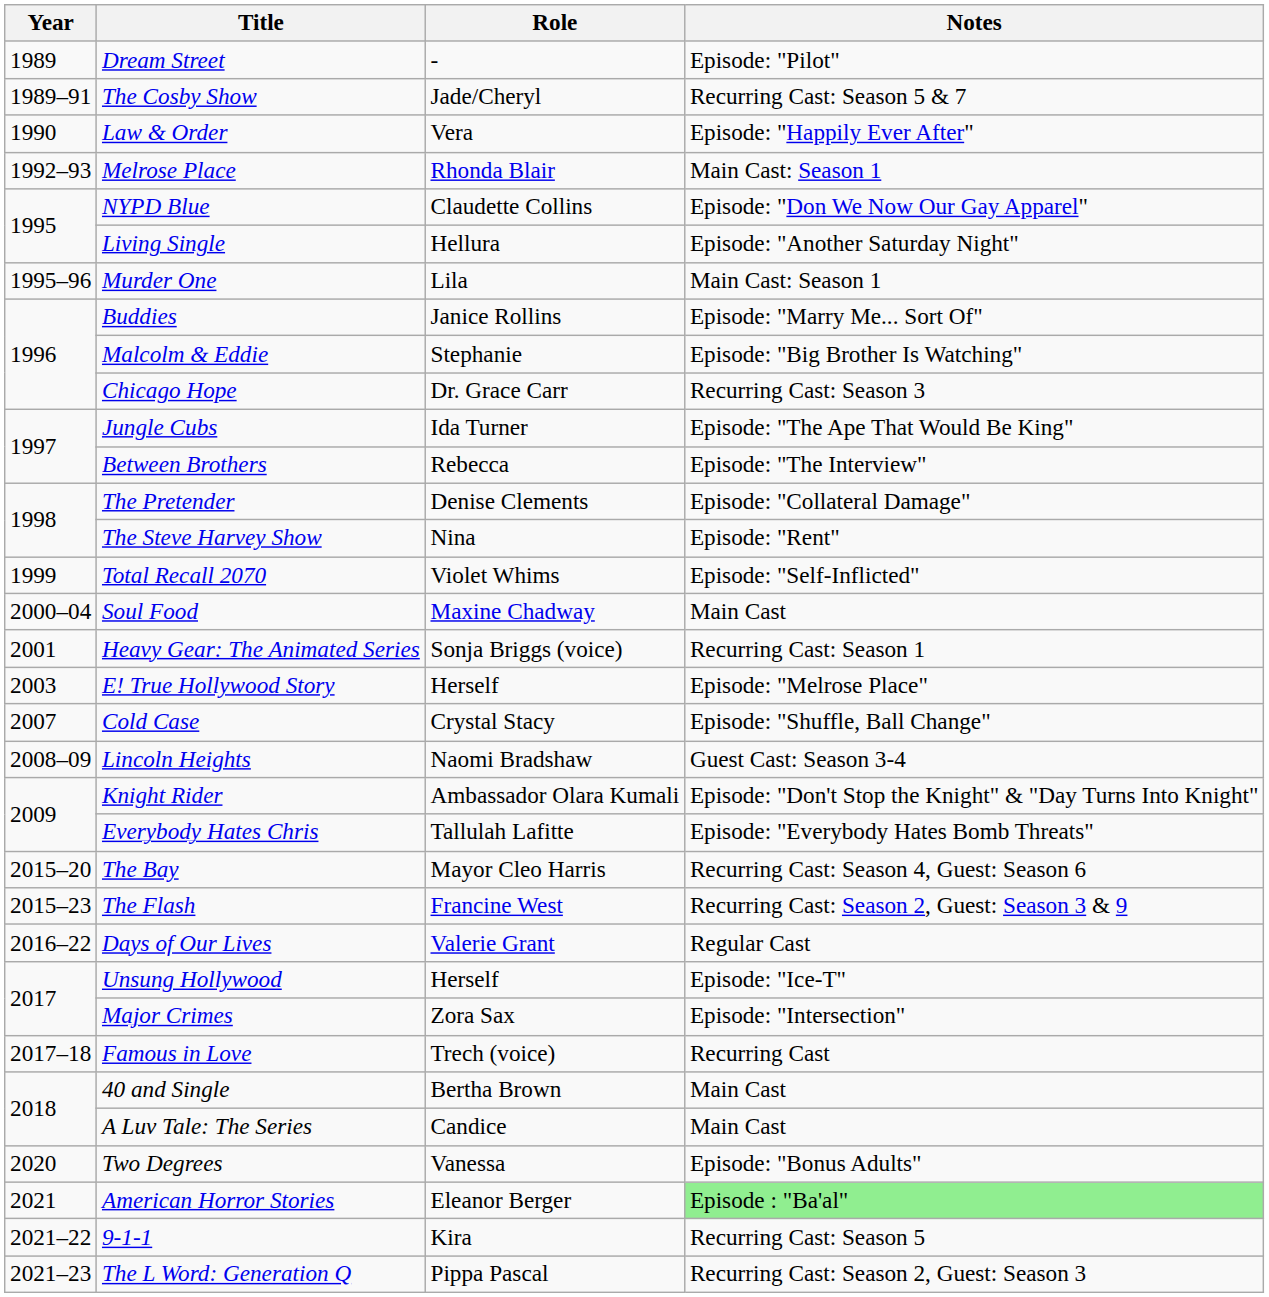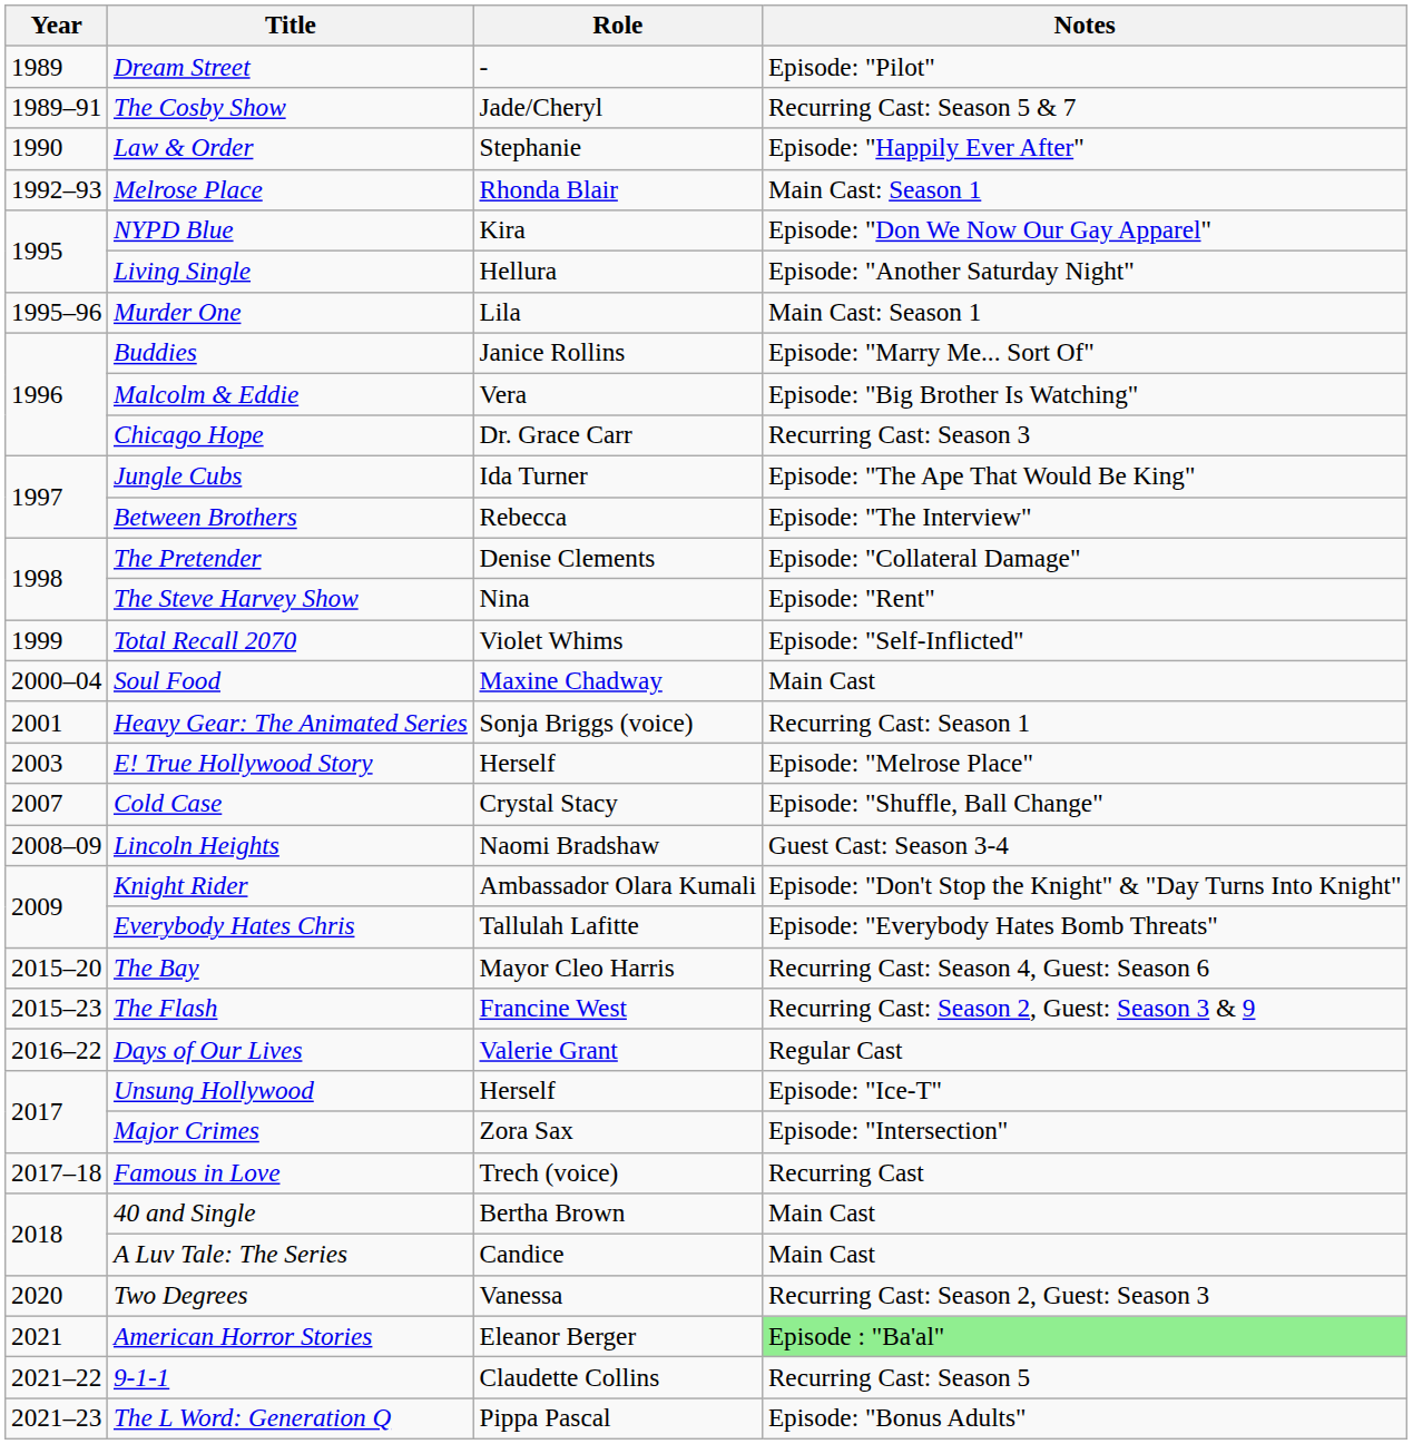Law & Order | Role: Vera -> Stephanie
NYPD Blue | Role: Claudette Collins -> Kira
Malcolm & Eddie | Role: Stephanie -> Vera
Two Degrees | Notes: Episode: "Bonus Adults" -> Recurring Cast: Season 2, Guest: Season 3
9-1-1 | Role: Kira -> Claudette Collins
The L Word: Generation Q | Notes: Recurring Cast: Season 2, Guest: Season 3 -> Episode: "Bonus Adults"
